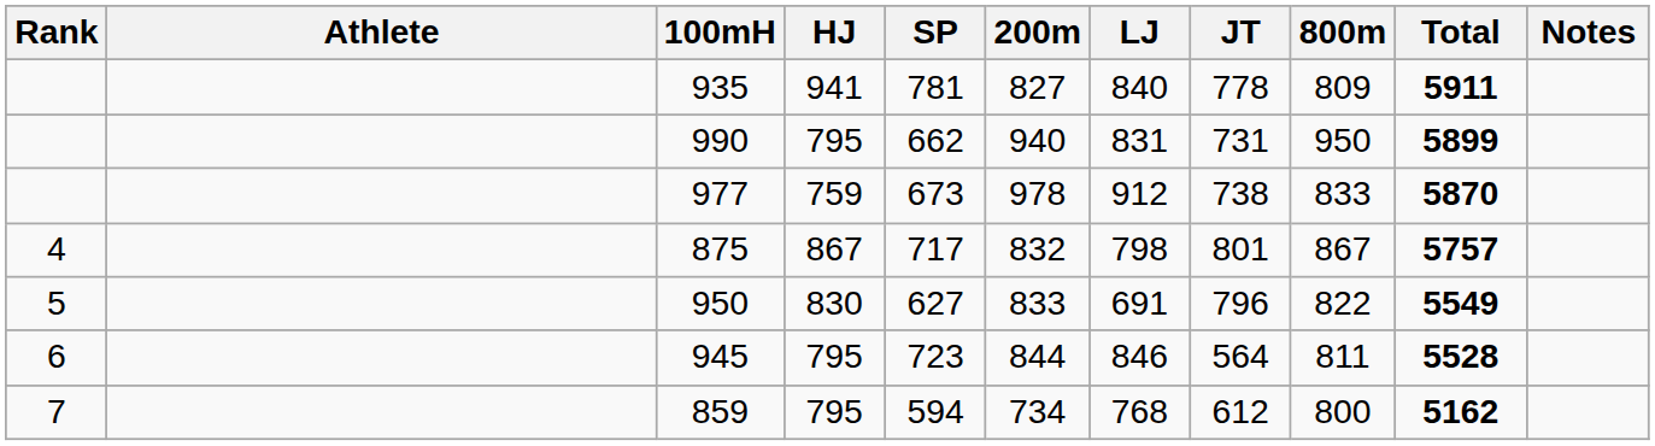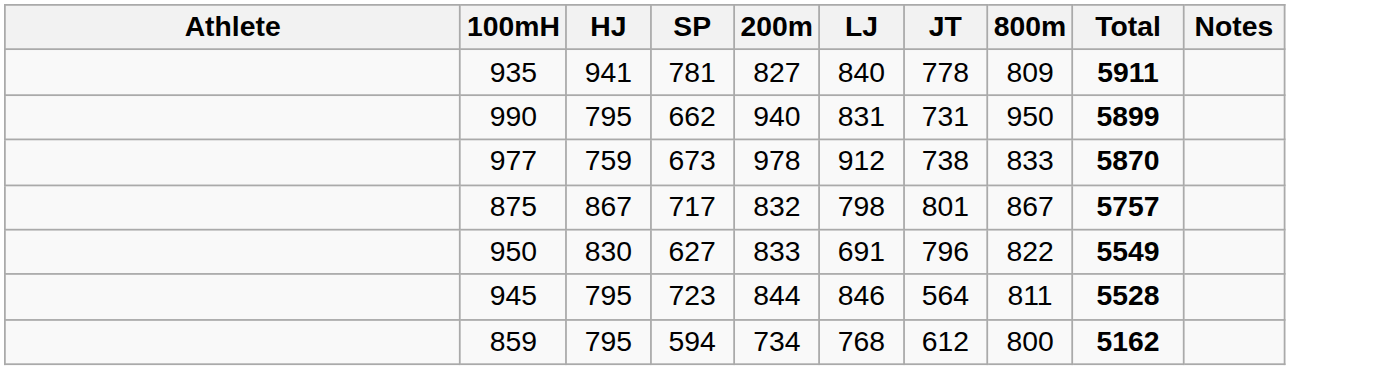- column: Rank | 4 | 5 | 6 | 7
